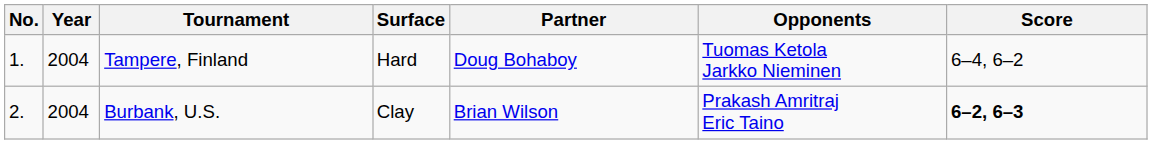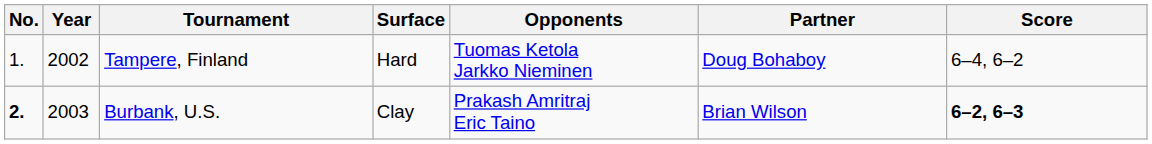columns swapped: Partner <-> Opponents
Tampere, Finland | Year: 2004 -> 2002
Burbank, U.S. | No.: normal -> bold
Burbank, U.S. | Year: 2004 -> 2003
